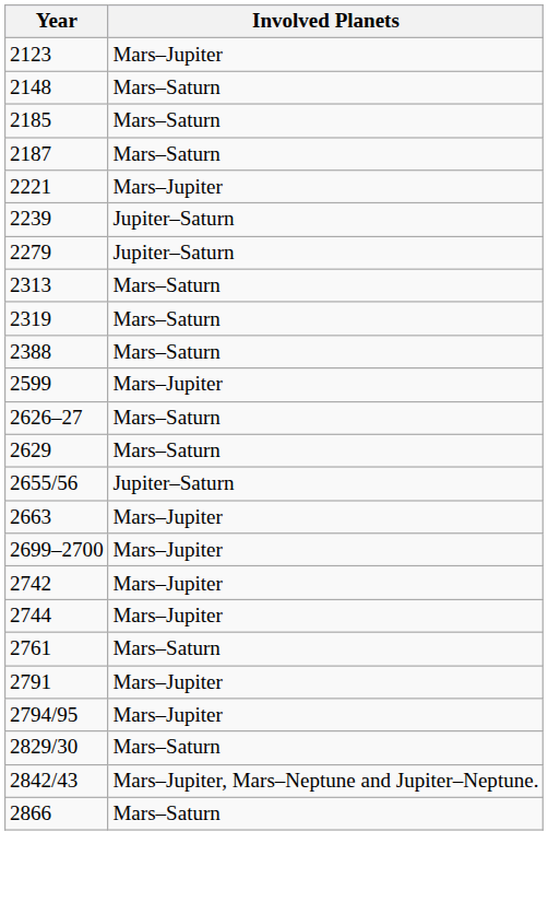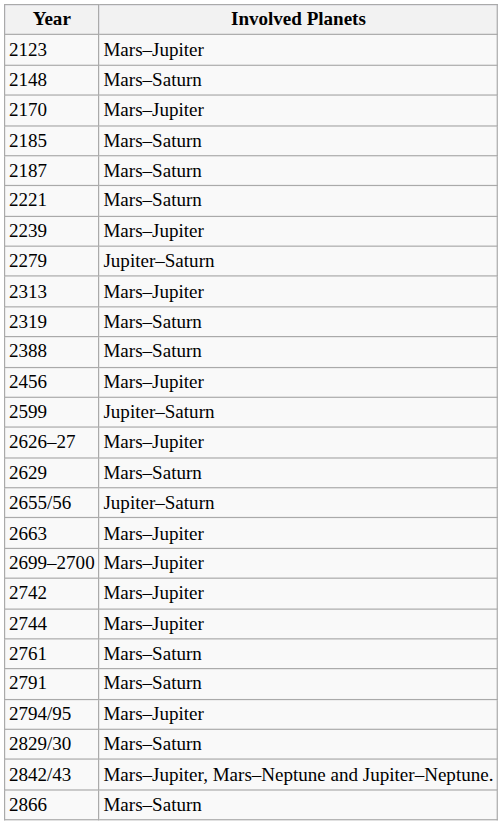+ row: 2170 | Mars–Jupiter
2221 | Involved Planets: Mars–Jupiter -> Mars–Saturn
2239 | Involved Planets: Jupiter–Saturn -> Mars–Jupiter
2313 | Involved Planets: Mars–Saturn -> Mars–Jupiter
+ row: 2456 | Mars–Jupiter
2599 | Involved Planets: Mars–Jupiter -> Jupiter–Saturn
2626–27 | Involved Planets: Mars–Saturn -> Mars–Jupiter
2791 | Involved Planets: Mars–Jupiter -> Mars–Saturn
